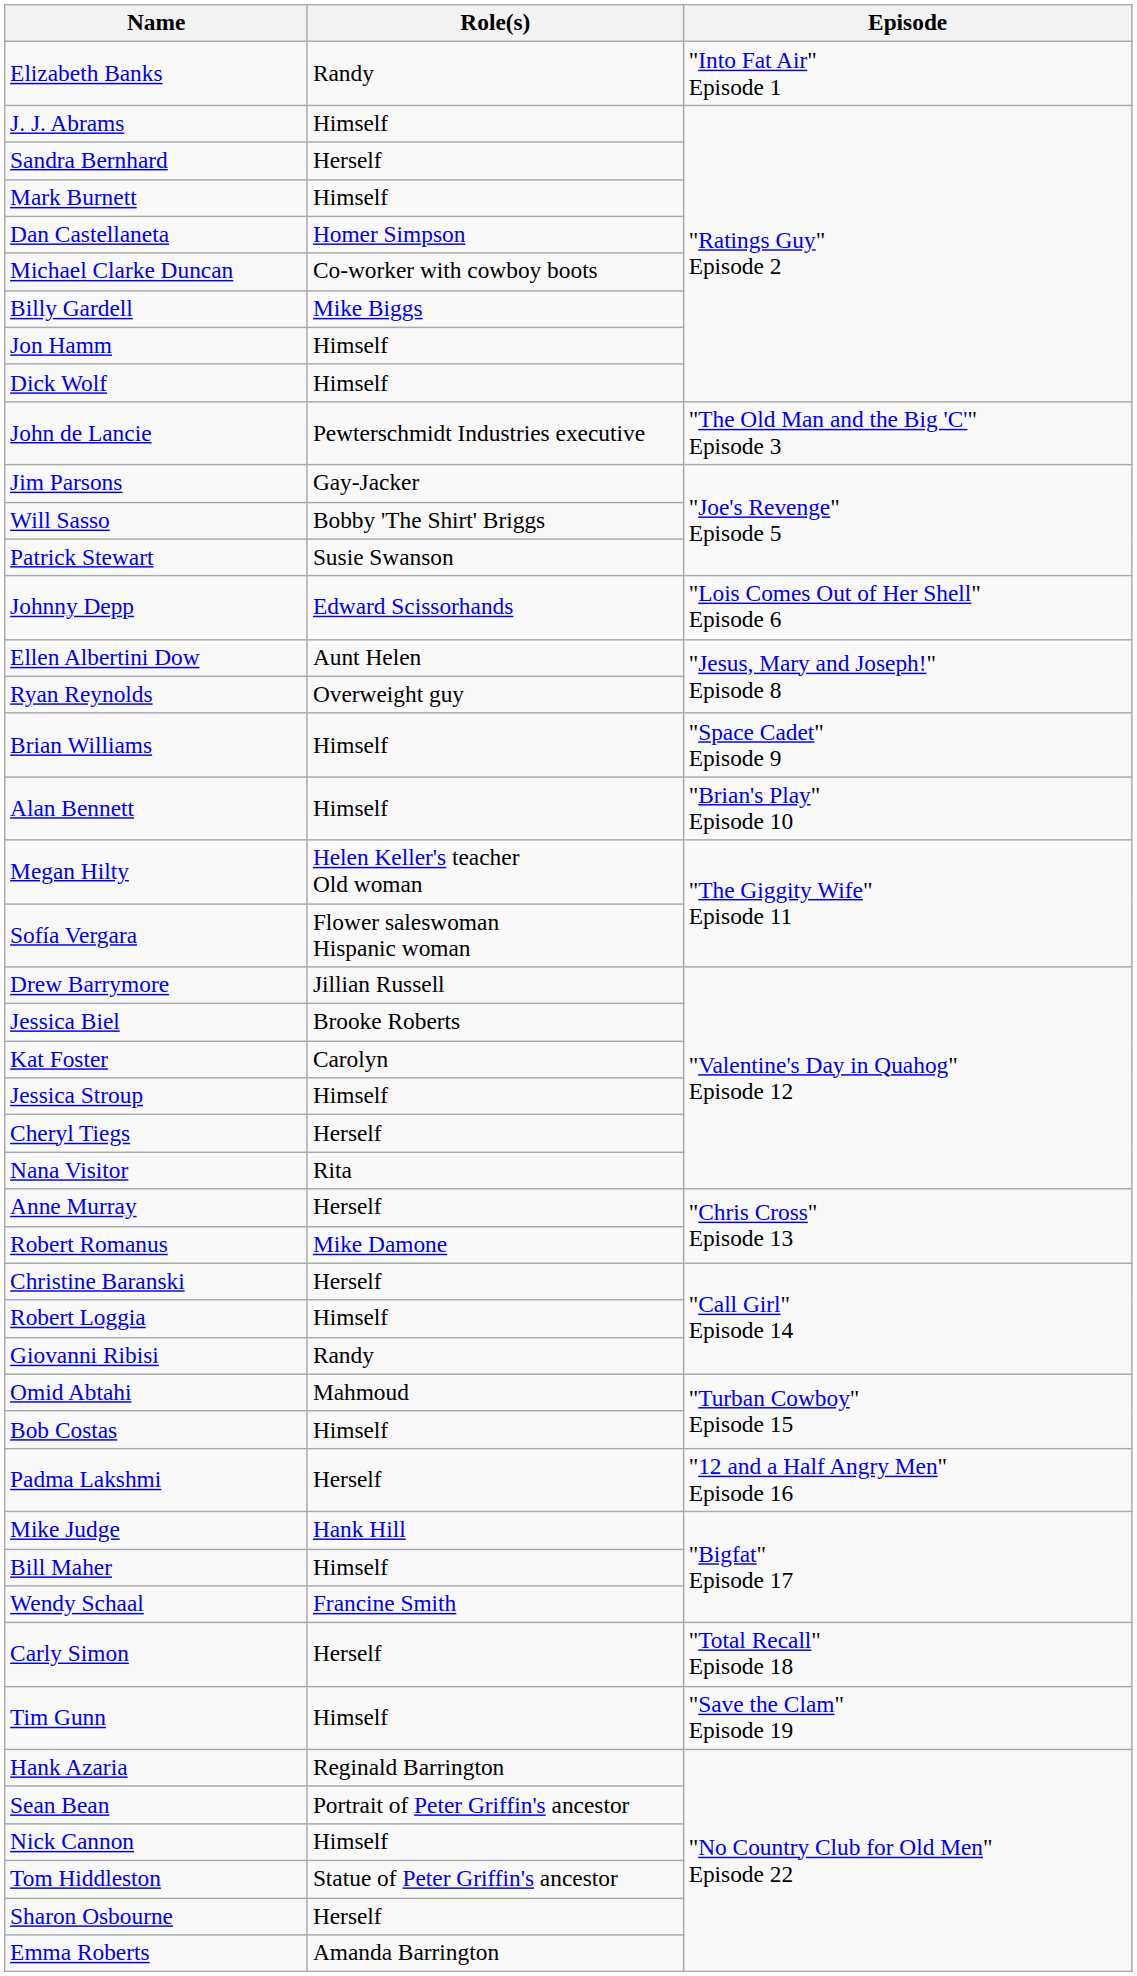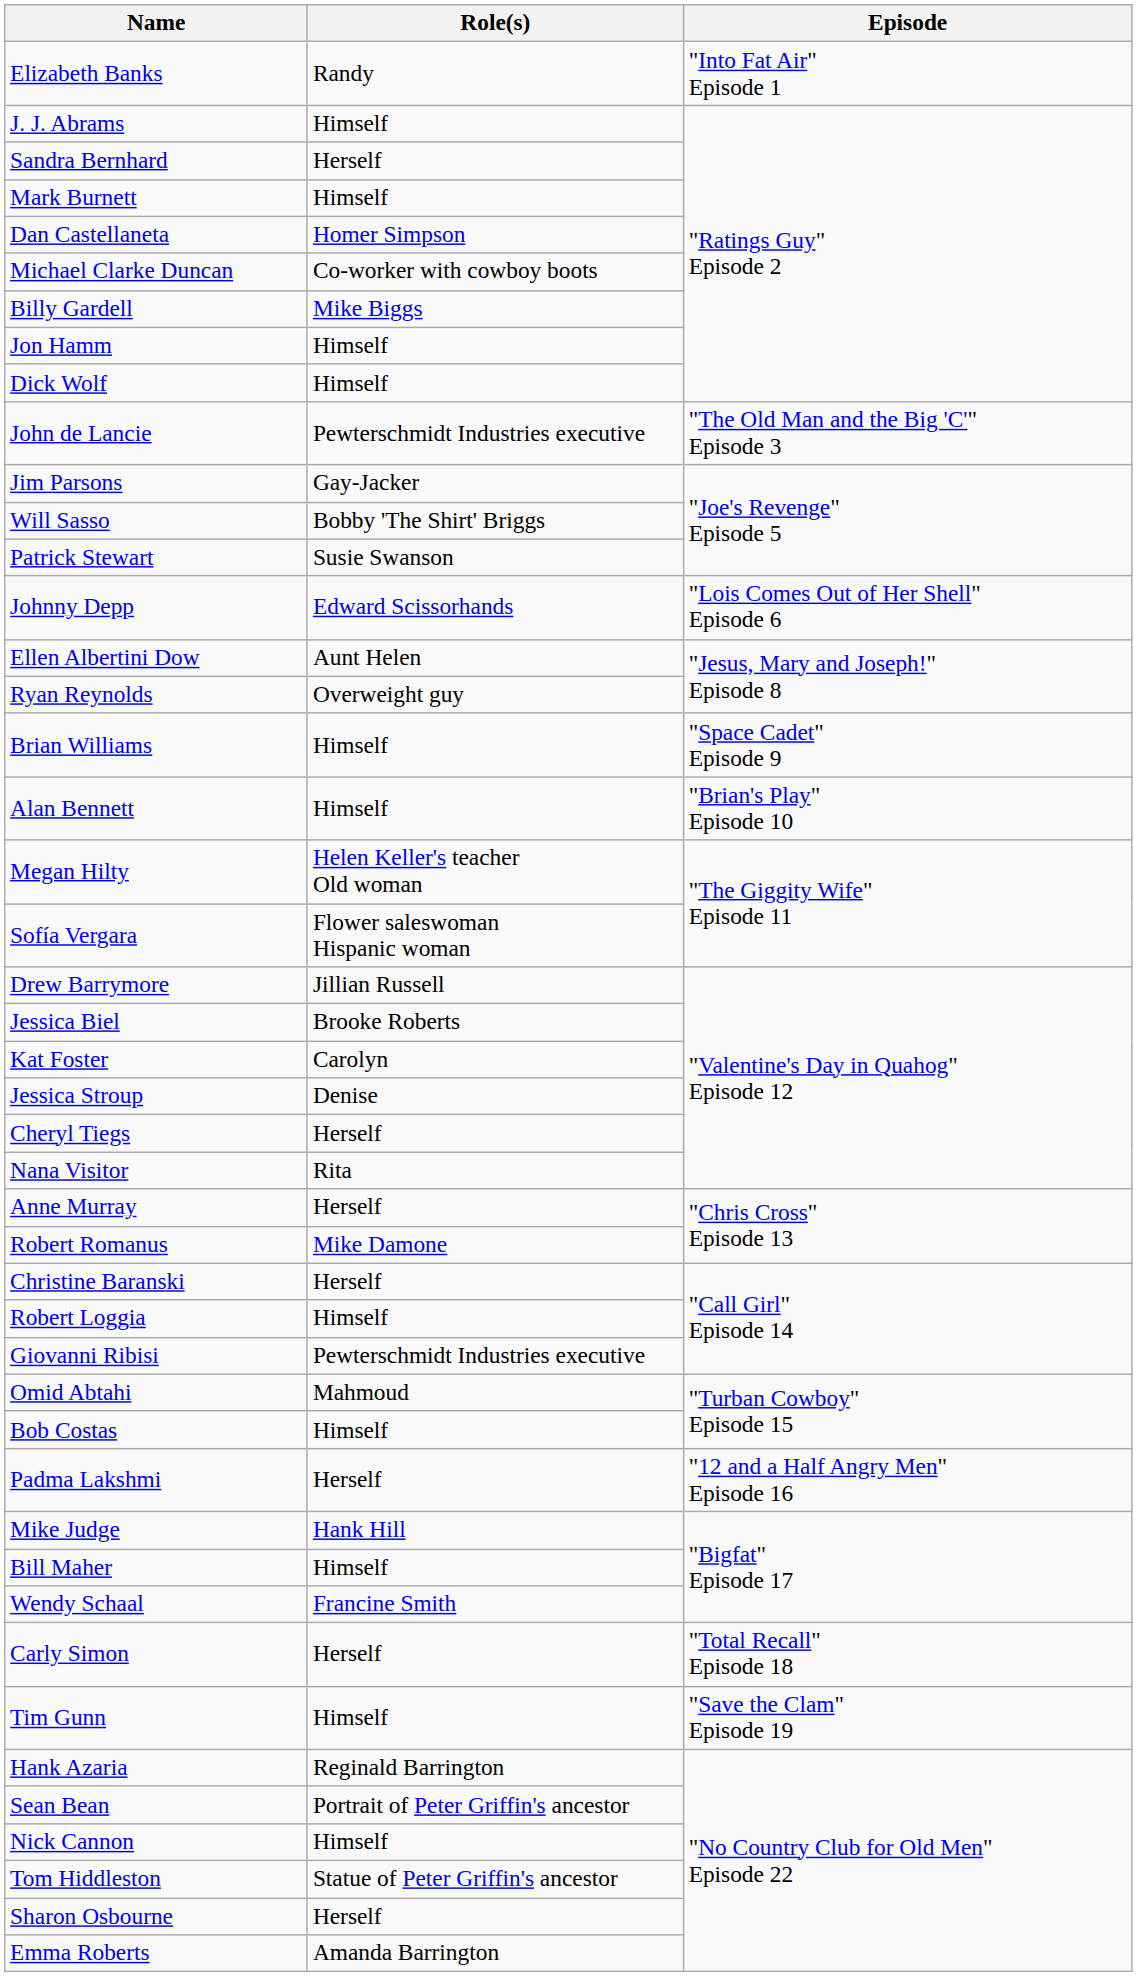Jessica Stroup | Role(s): Himself -> Denise
Giovanni Ribisi | Role(s): Randy -> Pewterschmidt Industries executive
